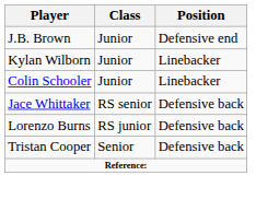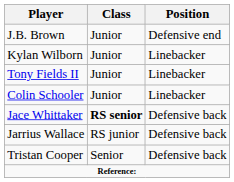+ row: Tony Fields II | Junior | Linebacker
Jace Whittaker | Class: normal -> bold
- row: Lorenzo Burns | RS junior | Defensive back
+ row: Jarrius Wallace | RS junior | Defensive back
